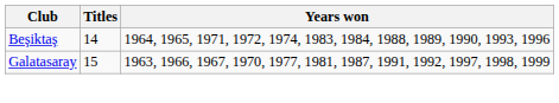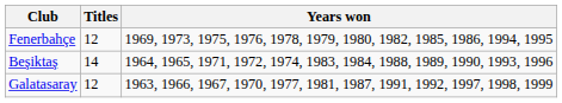+ row: Fenerbahçe | 12 | 1969, 1973, 1975, 1976, 1978, 1979, 1980, 1982, 1985, 1986, 1994, 1995
Galatasaray | Titles: 15 -> 12
